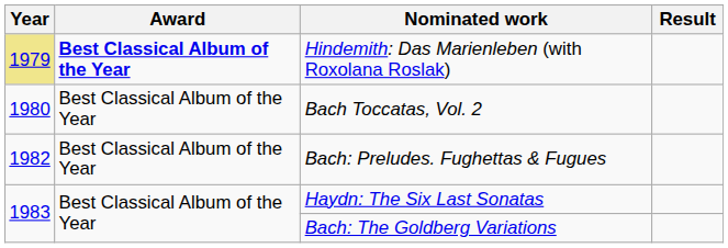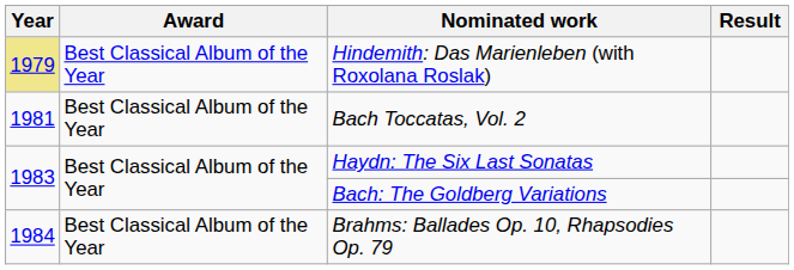Hindemith: Das Marienleben (with Roxolana Roslak) | Award: bold -> normal
Bach Toccatas, Vol. 2 | Year: 1980 -> 1981
- row: 1982 | Best Classical Album of the Year | Bach: Preludes. Fughettas & Fugues
+ row: 1984 | Best Classical Album of the Year | Brahms: Ballades Op. 10, Rhapsodies Op. 79
